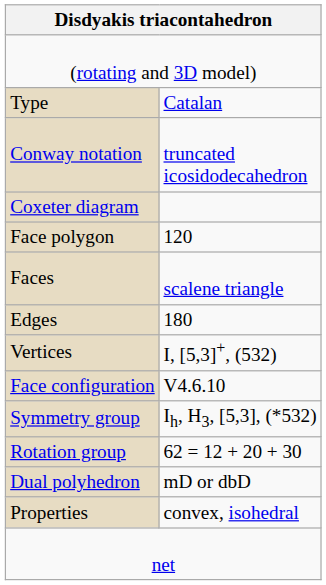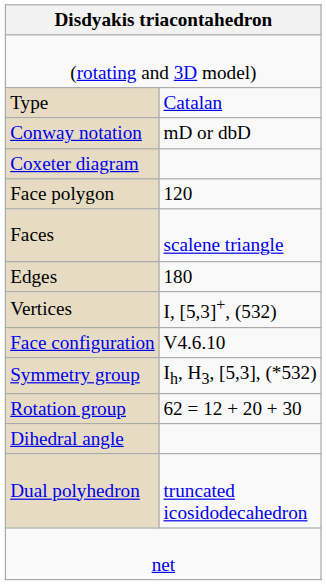Conway notation | column 2: truncated icosidodecahedron -> mD or dbD
+ row: Dihedral angle
Dual polyhedron | column 2: mD or dbD -> truncated icosidodecahedron
- row: Properties | convex, isohedral
